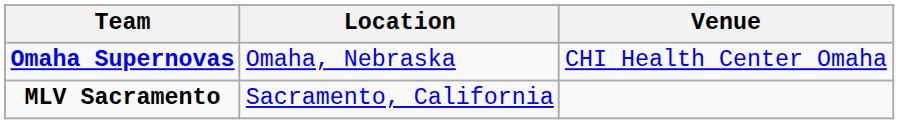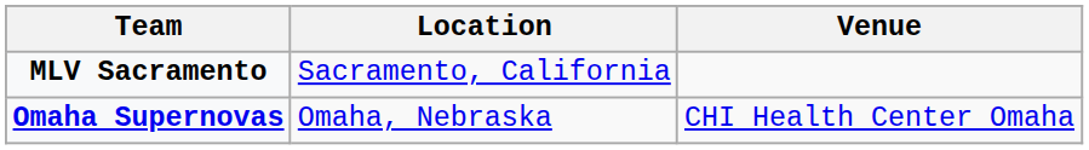rows swapped: MLV Sacramento <-> Omaha Supernovas
